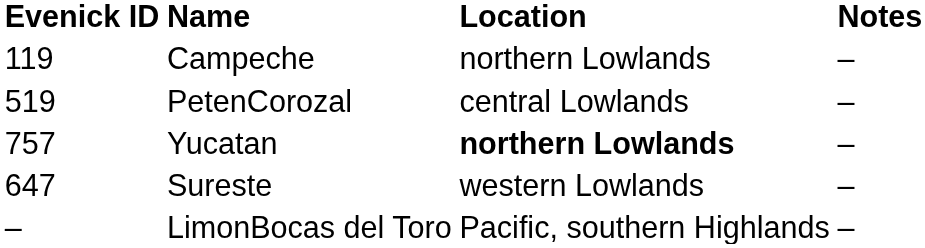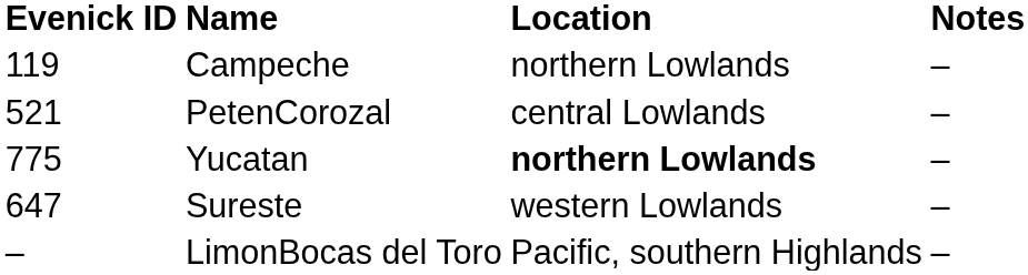PetenCorozal | Evenick ID: 519 -> 521
Yucatan | Evenick ID: 757 -> 775
